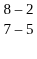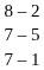+ row: 7 – 1
